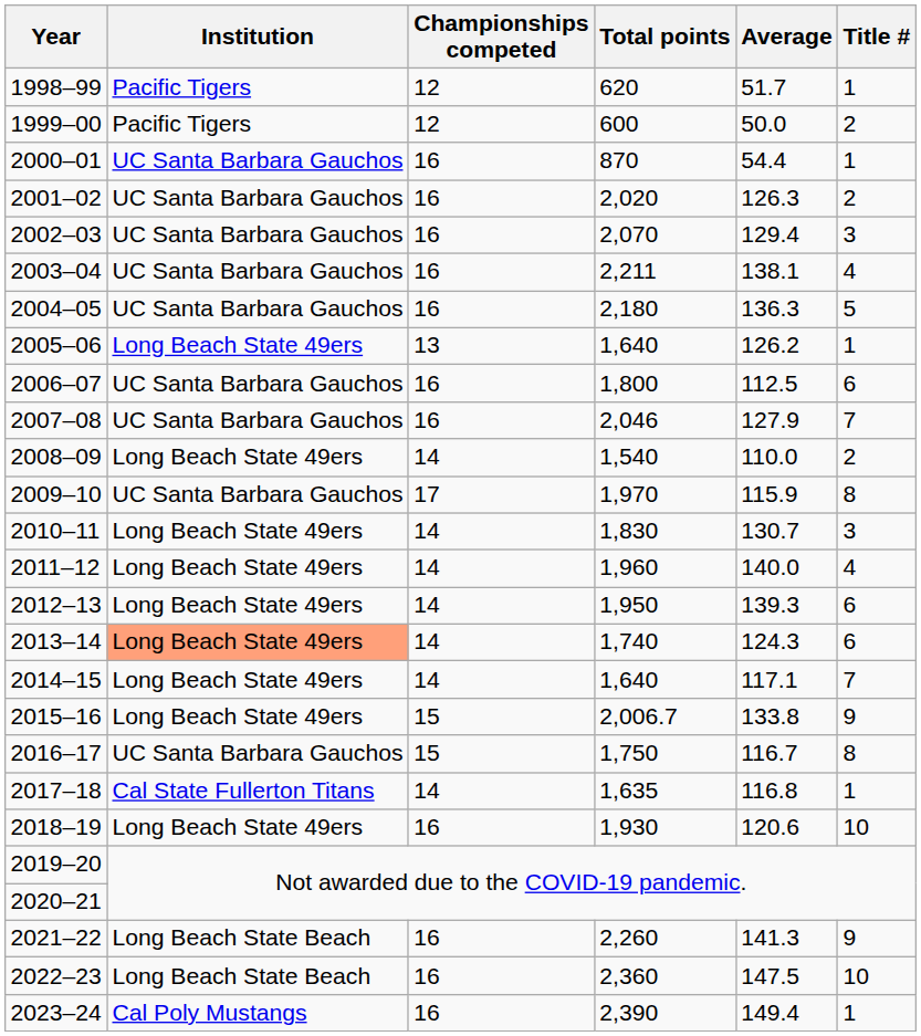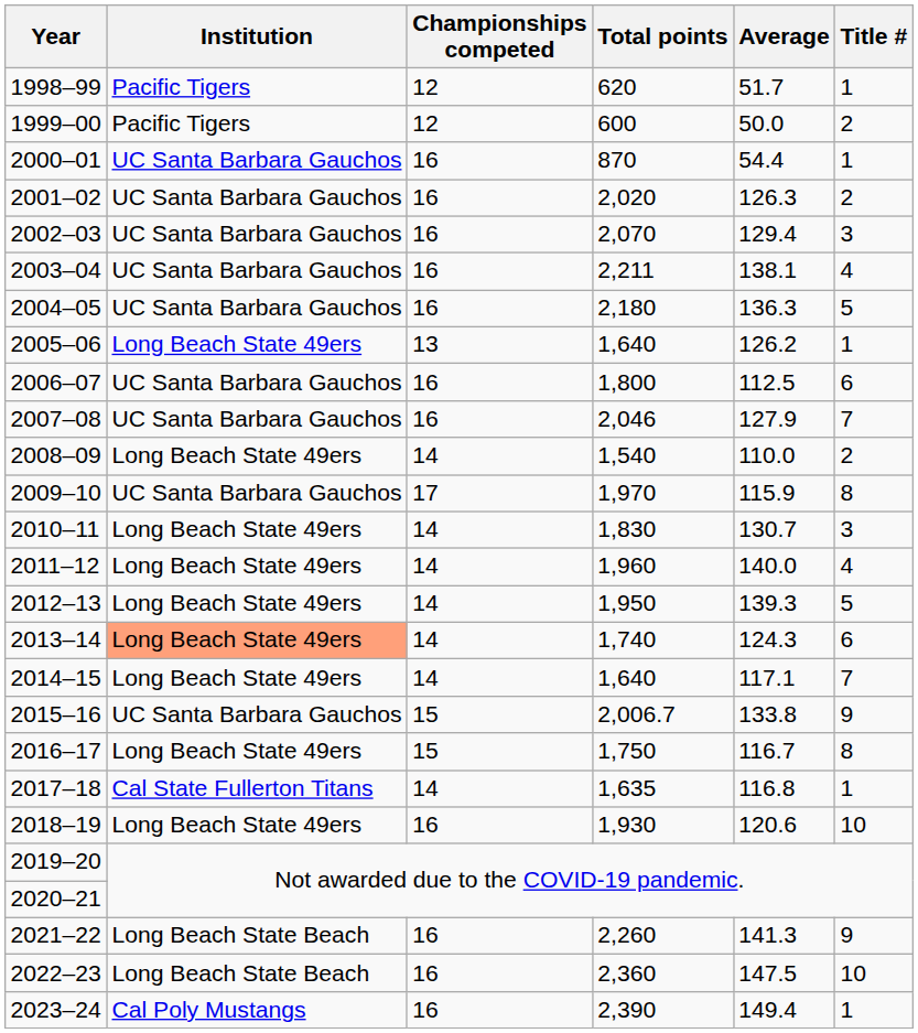2012–13 | Title #: 6 -> 5
2015–16 | Institution: Long Beach State 49ers -> UC Santa Barbara Gauchos
2016–17 | Institution: UC Santa Barbara Gauchos -> Long Beach State 49ers
